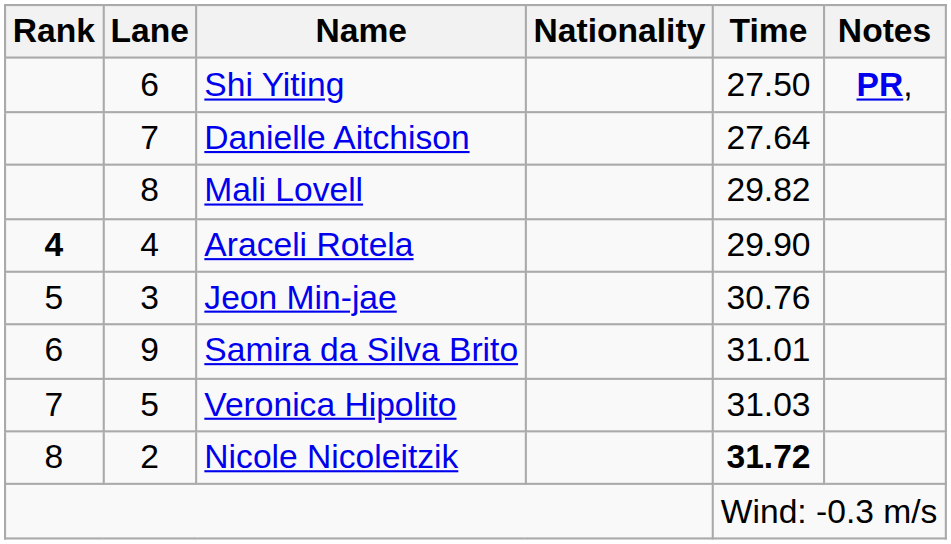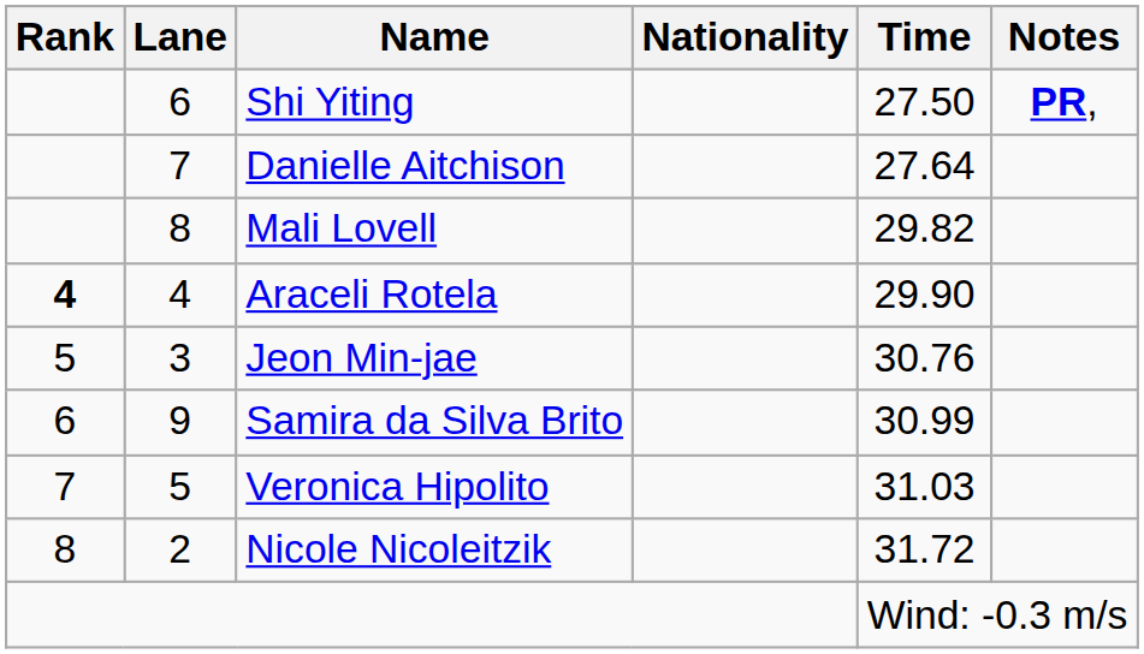Samira da Silva Brito | Time: 31.01 -> 30.99
Nicole Nicoleitzik | Time: bold -> normal
